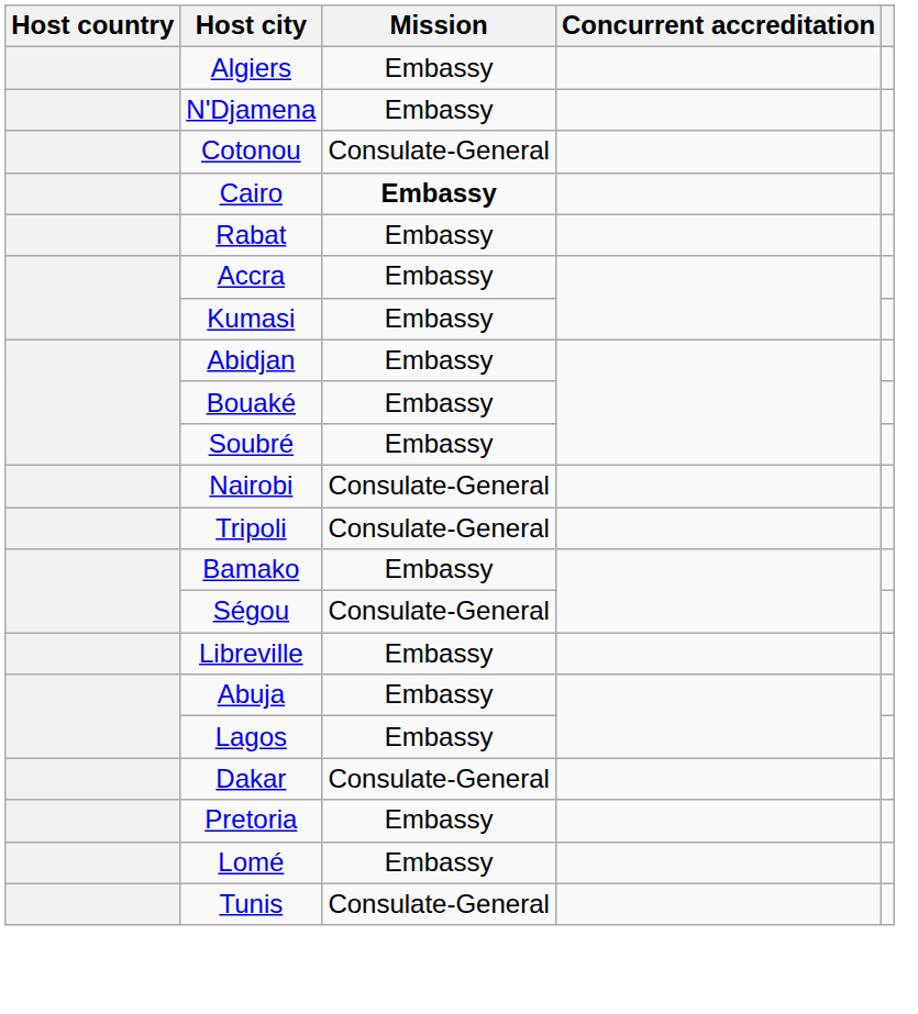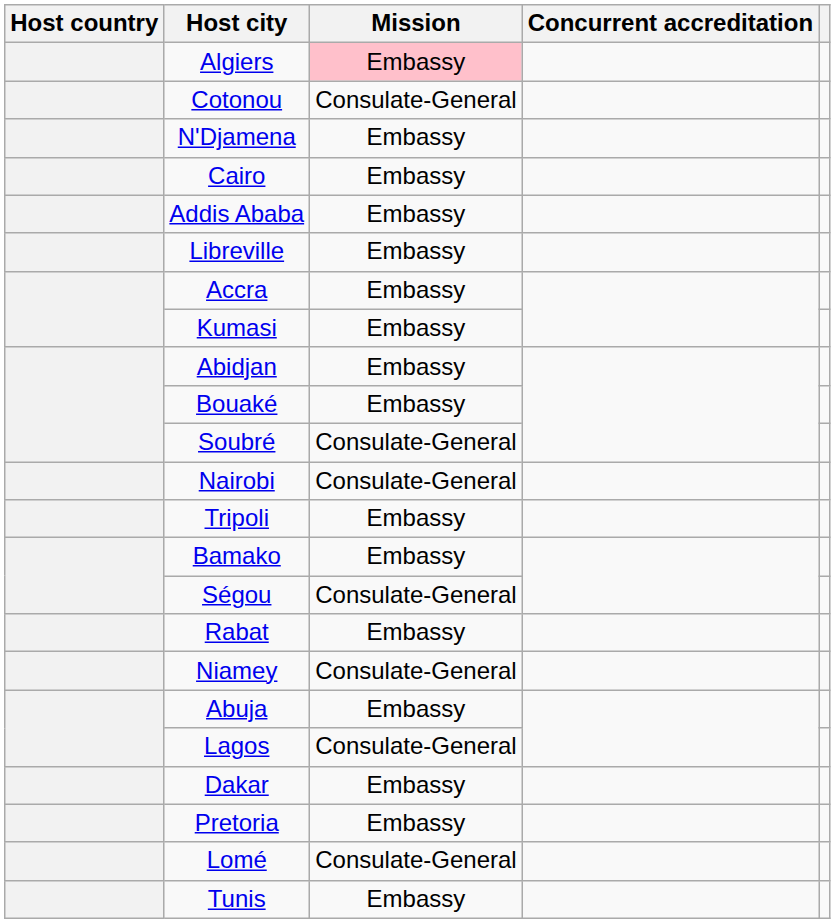Algiers | Mission: no background -> pink background
rows swapped: Cotonou <-> N'Djamena
Cairo | Mission: bold -> normal
+ row: Addis Ababa | Embassy
rows swapped: Libreville <-> Rabat
Soubré | Mission: Embassy -> Consulate-General
Tripoli | Mission: Consulate-General -> Embassy
+ row: Niamey | Consulate-General
Lagos | Mission: Embassy -> Consulate-General
Dakar | Mission: Consulate-General -> Embassy
Lomé | Mission: Embassy -> Consulate-General
Tunis | Mission: Consulate-General -> Embassy
